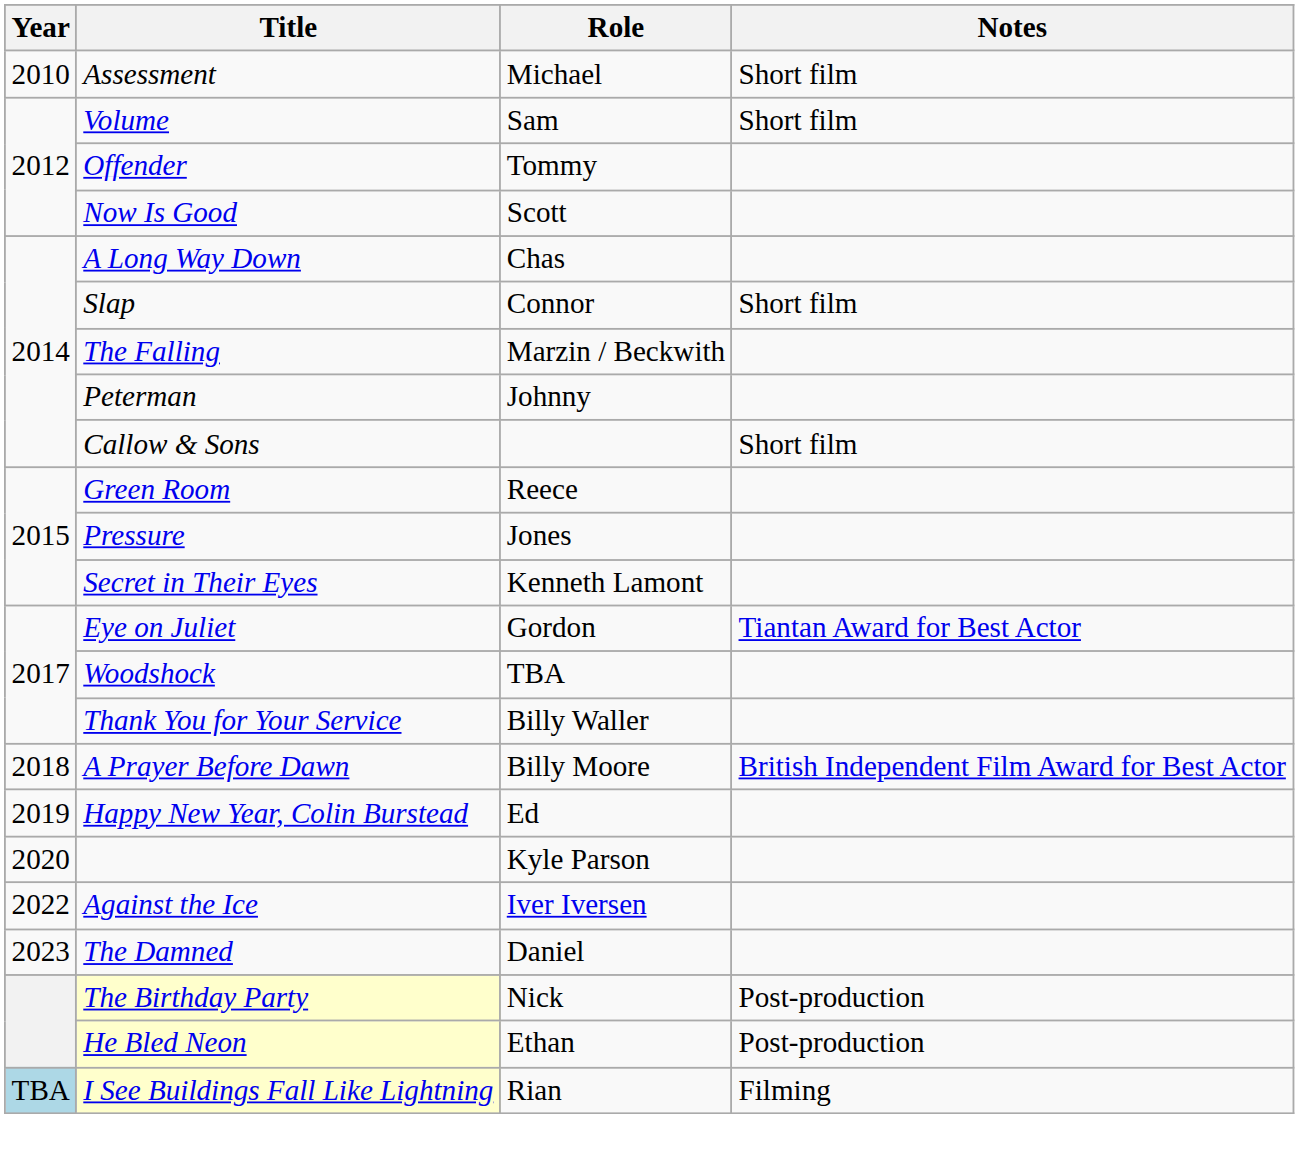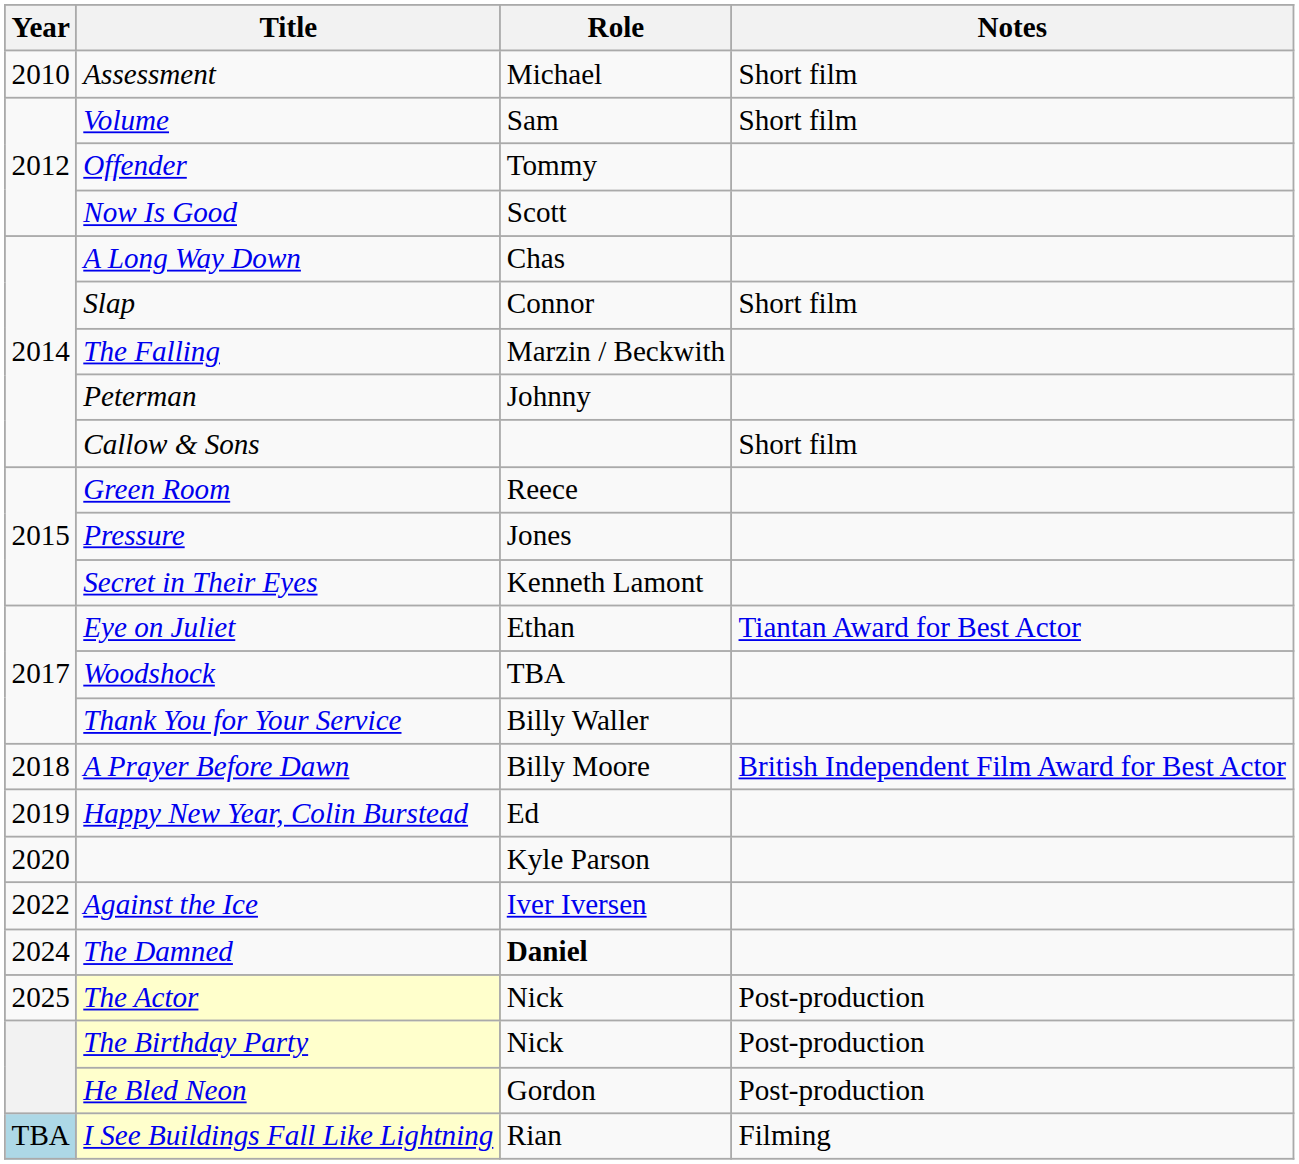Eye on Juliet | Role: Gordon -> Ethan
The Damned | Year: 2023 -> 2024
The Damned | Role: normal -> bold
+ row: 2025 | The Actor | Nick | Post-production
He Bled Neon | Role: Ethan -> Gordon
